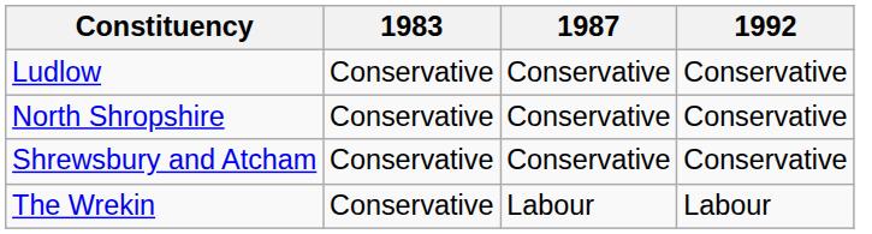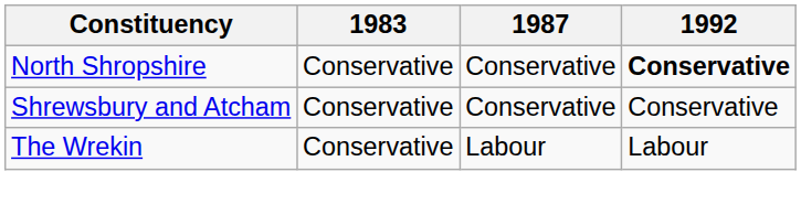- row: Ludlow | Conservative | Conservative | Conservative
North Shropshire | 1992: normal -> bold
